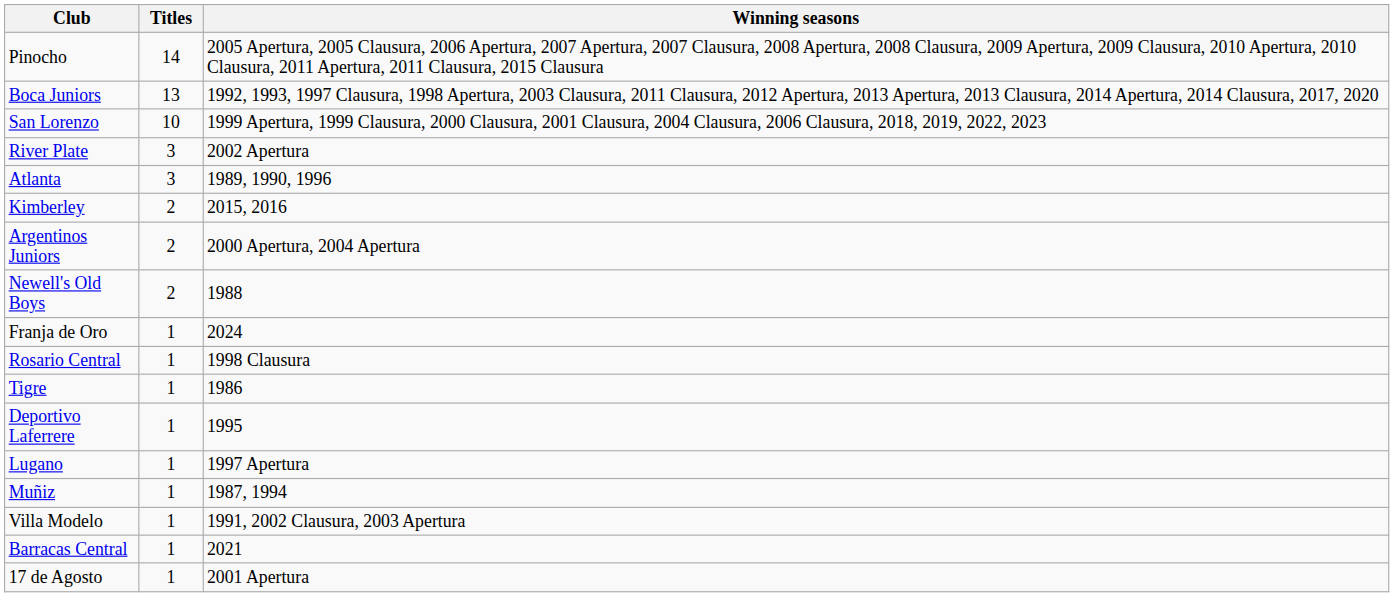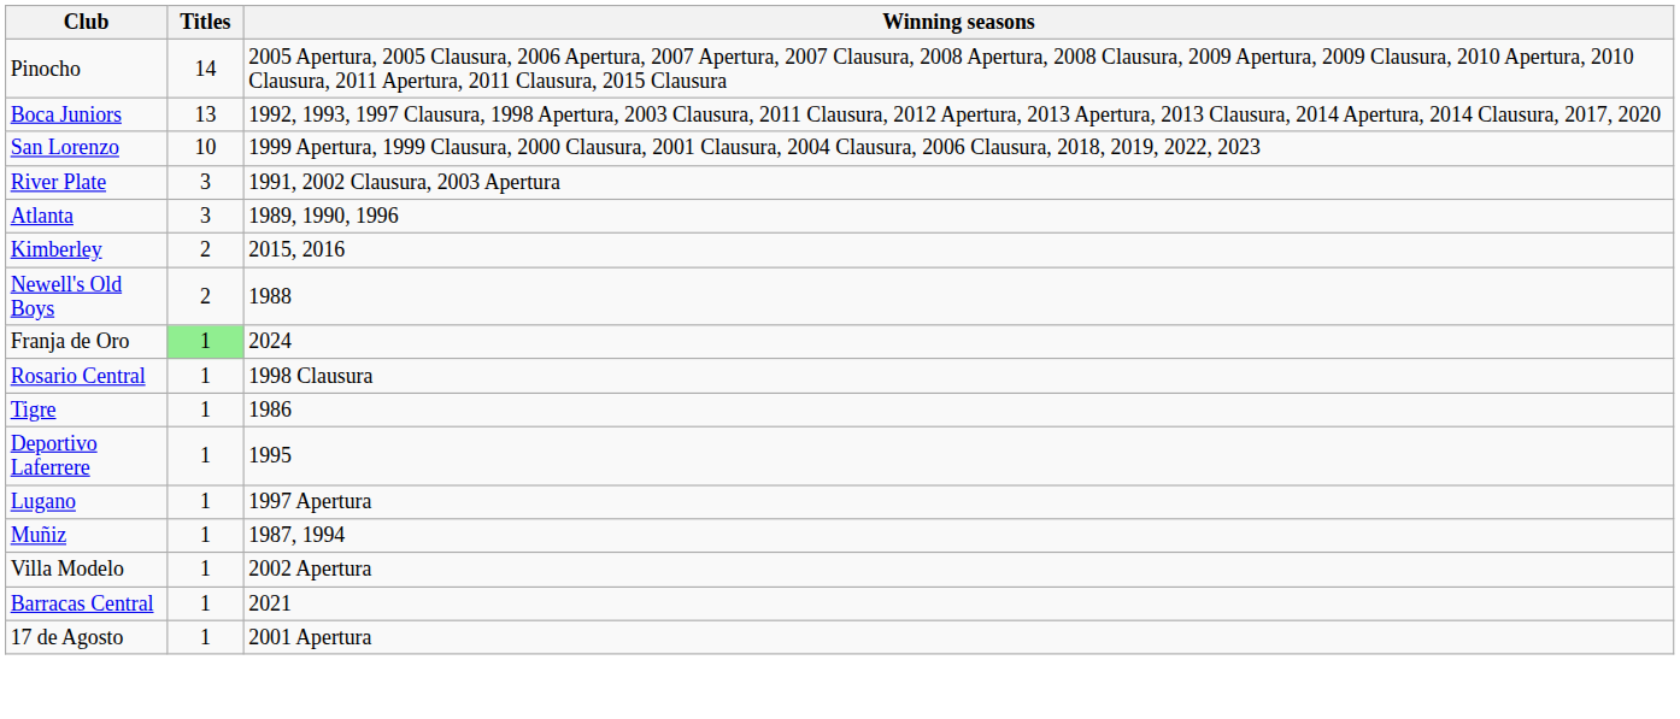River Plate | Winning seasons: 2002 Apertura -> 1991, 2002 Clausura, 2003 Apertura
- row: Argentinos Juniors | 2 | 2000 Apertura, 2004 Apertura
Franja de Oro | Titles: no background -> lightgreen background
Villa Modelo | Winning seasons: 1991, 2002 Clausura, 2003 Apertura -> 2002 Apertura
